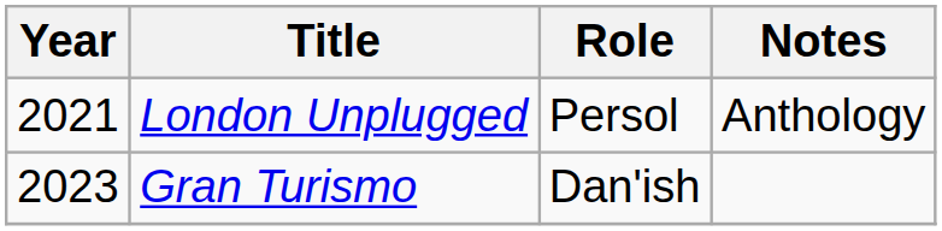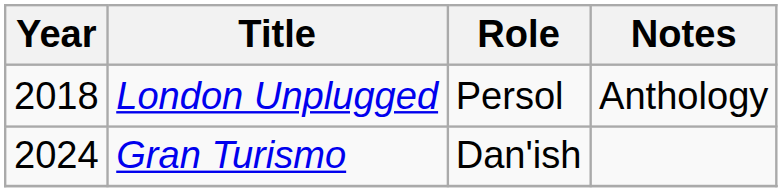London Unplugged | Year: 2021 -> 2018
Gran Turismo | Year: 2023 -> 2024
